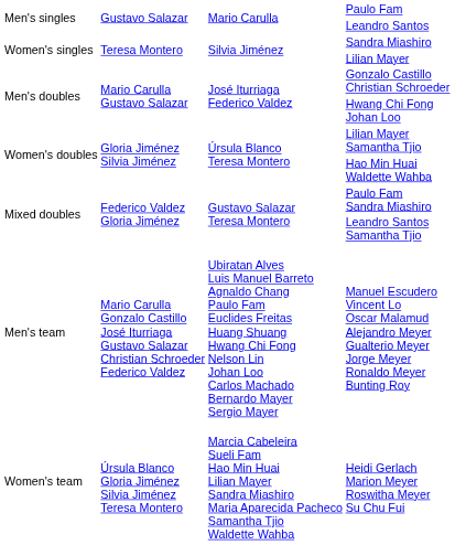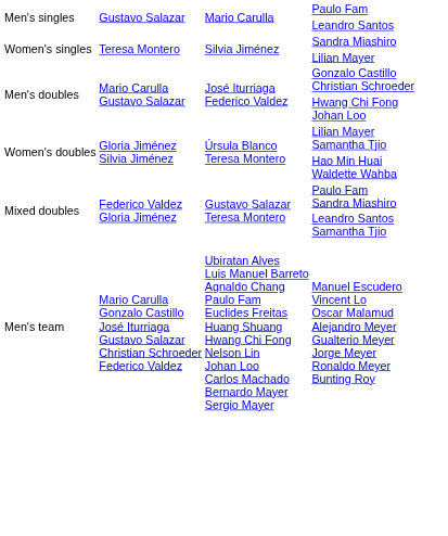- row: Women's team | Úrsula Blanco Gloria Jiménez Silvia Jiménez Teresa Montero | Marcia Cabeleira Sueli Fam Hao Min Huai Lilian Mayer Sandra Miashiro Maria Aparecida Pacheco Samantha Tjio Waldette Wahba | Heidi Gerlach Marion Meyer Roswitha Meyer Su Chu Fui
